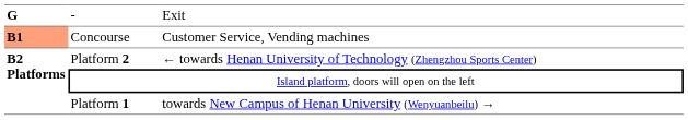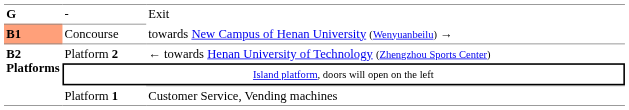Concourse | column 3: Customer Service, Vending machines -> towards New Campus of Henan University (Wenyuanbeilu) →
Platform 1 | column 3: towards New Campus of Henan University (Wenyuanbeilu) → -> Customer Service, Vending machines
